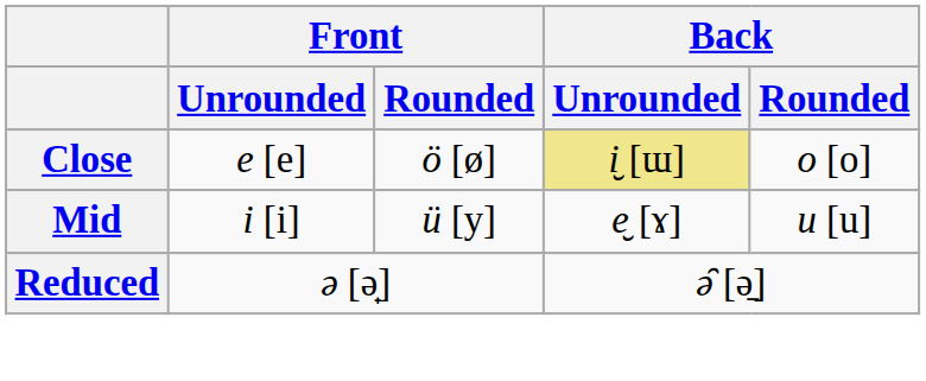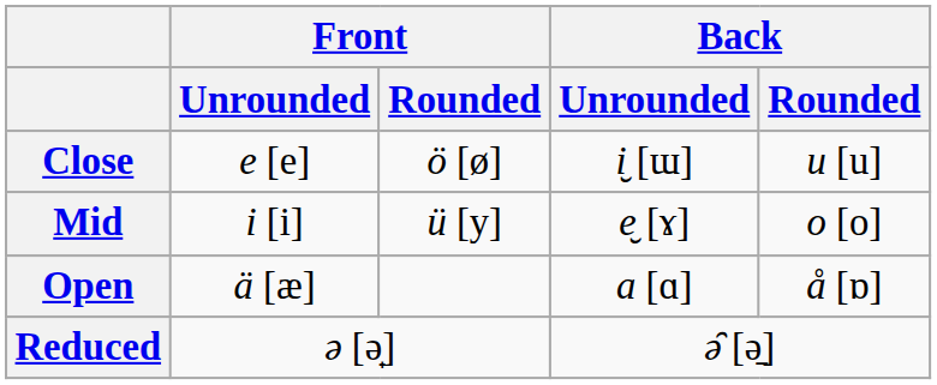Close | Back / Unrounded: khaki background -> no background
Close | Back / Rounded: o [o] -> u [u]
Mid | Back / Rounded: u [u] -> o [o]
+ row: Open | ä [æ] | a [ɑ] | å [ɒ]
